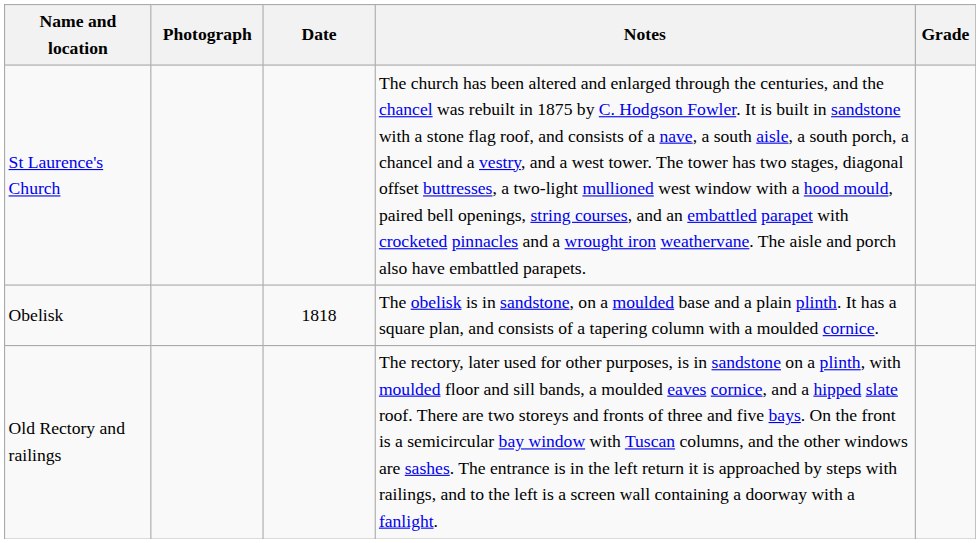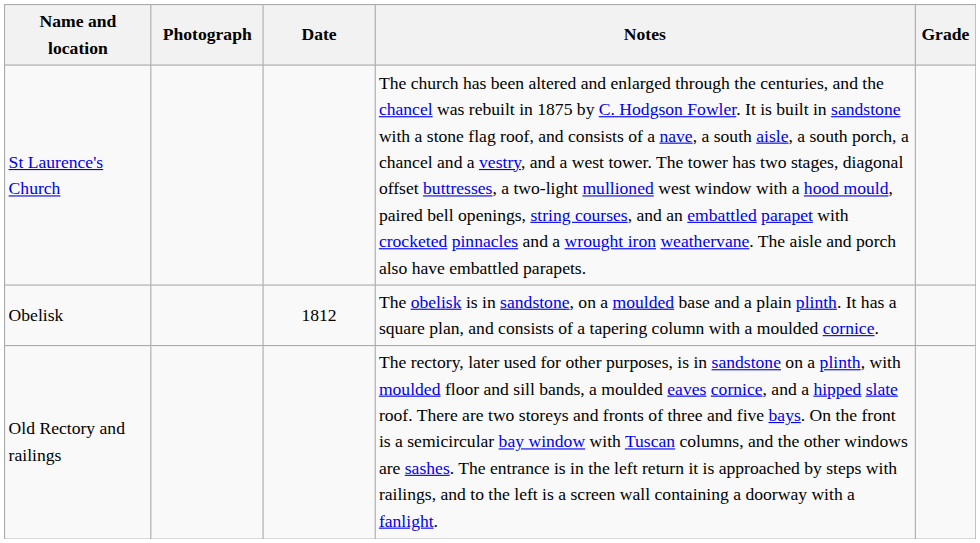Obelisk | Date: 1818 -> 1812
